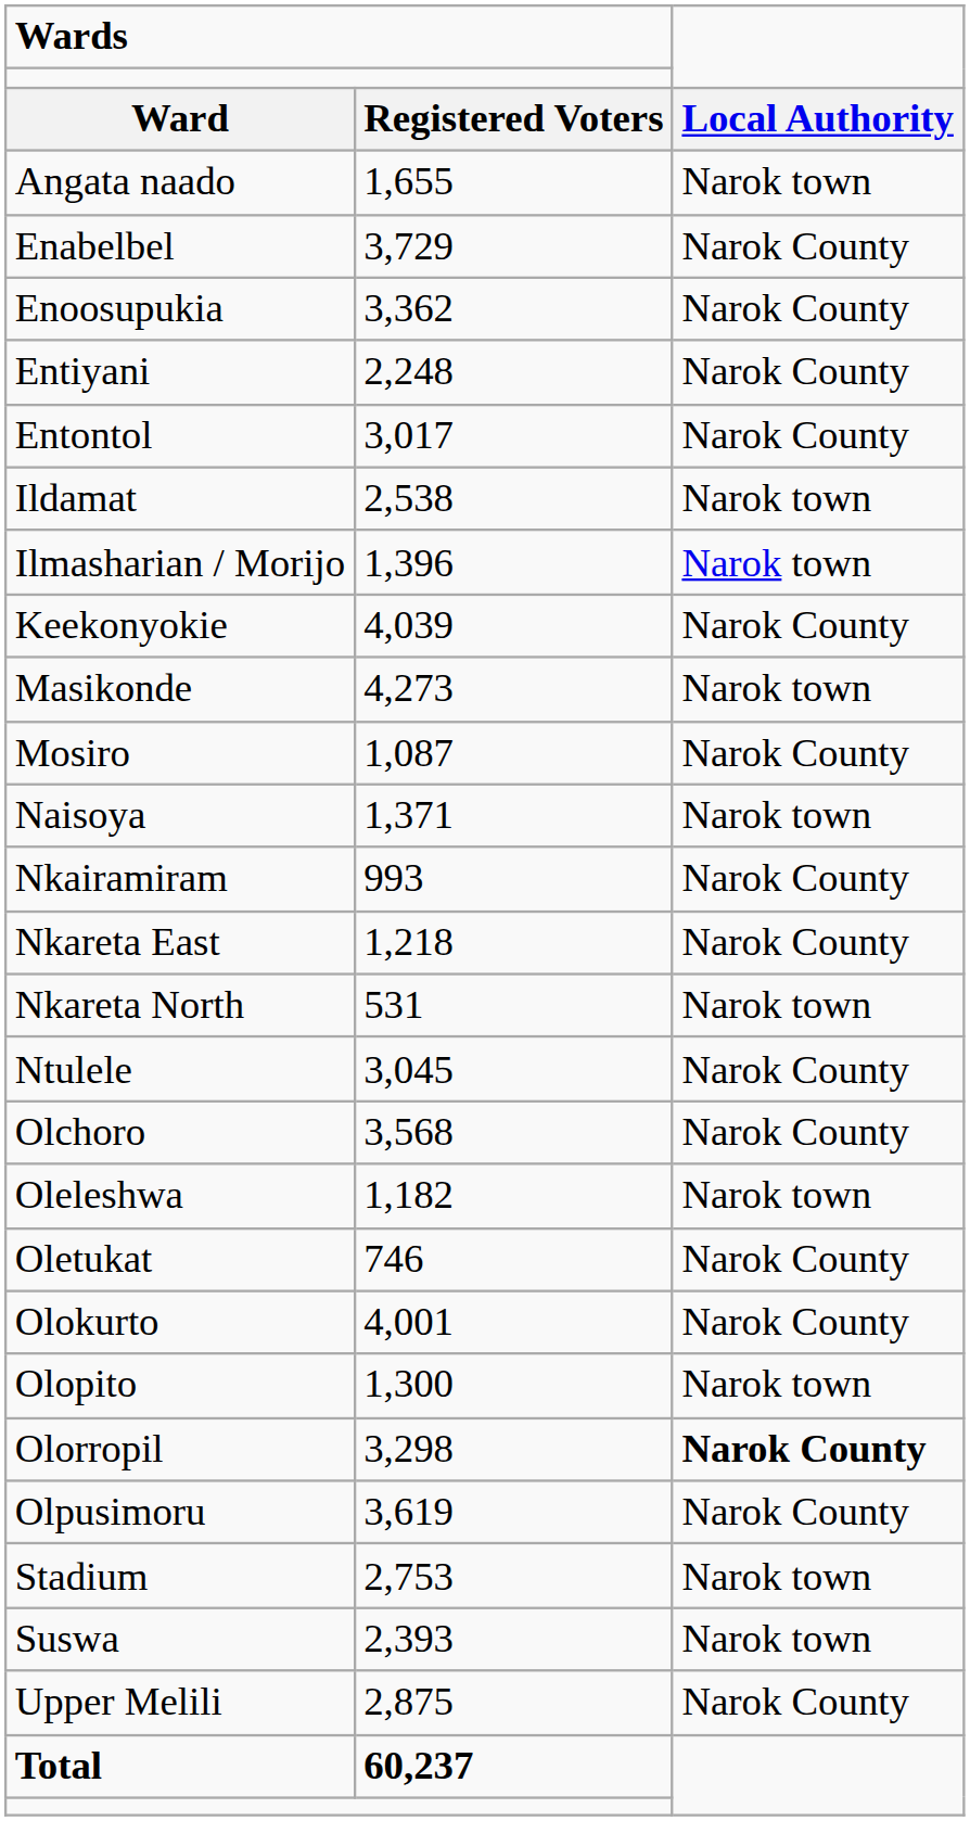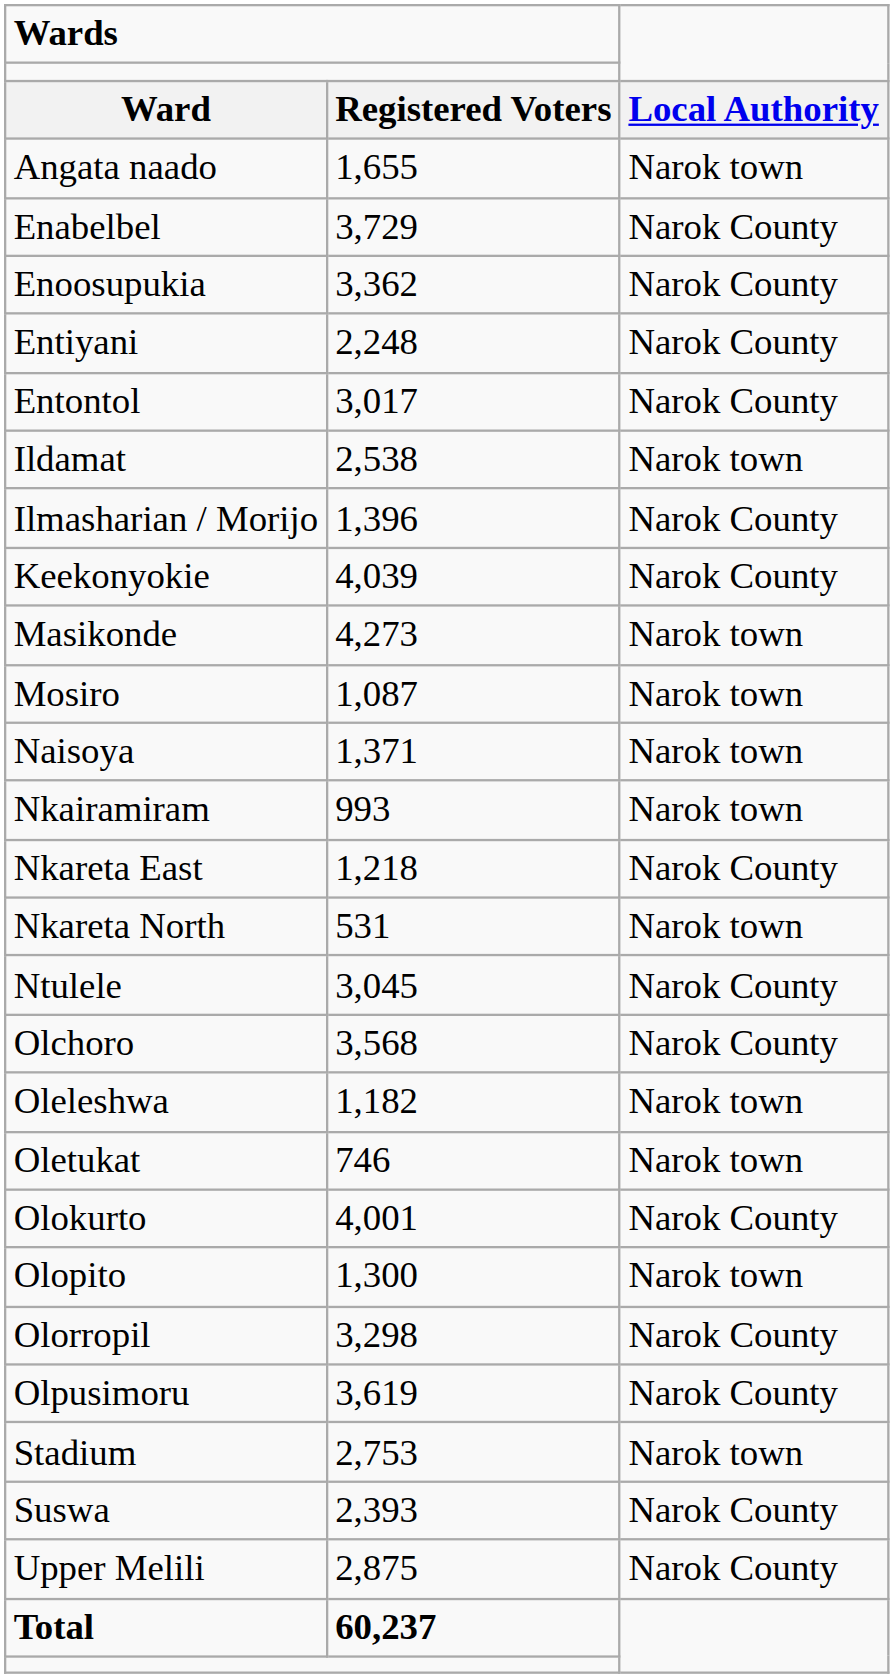Ilmasharian / Morijo | column 3: Narok town -> Narok County
Mosiro | column 3: Narok County -> Narok town
Nkairamiram | column 3: Narok County -> Narok town
Oletukat | column 3: Narok County -> Narok town
Olorropil | column 3: bold -> normal
Suswa | column 3: Narok town -> Narok County
